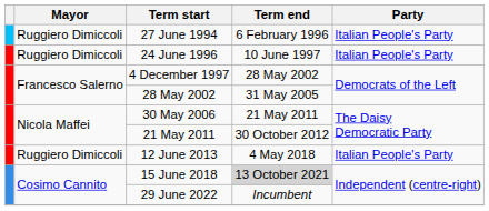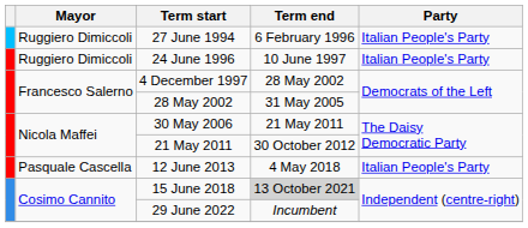12 June 2013 | Mayor: Ruggiero Dimiccoli -> Pasquale Cascella
